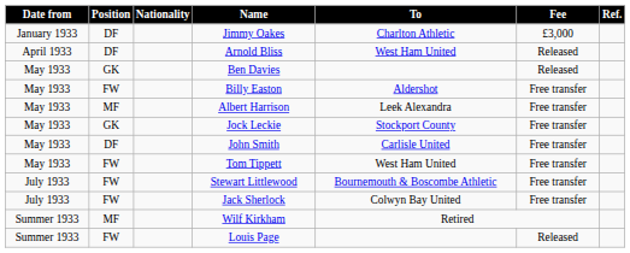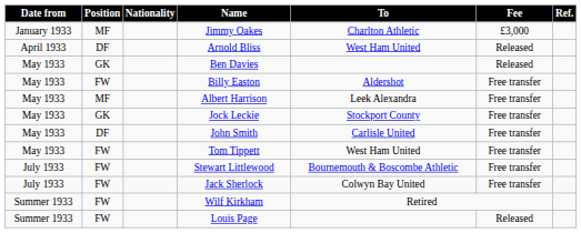Jimmy Oakes | Position: DF -> MF
Wilf Kirkham | Position: MF -> FW
